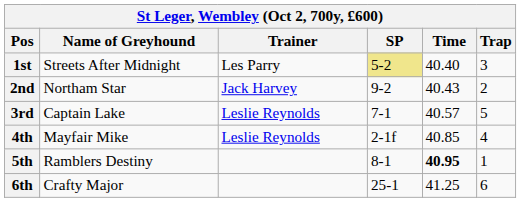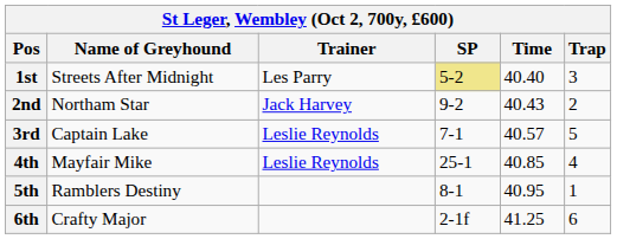4th | SP: 2-1f -> 25-1
5th | Time: bold -> normal
6th | SP: 25-1 -> 2-1f
